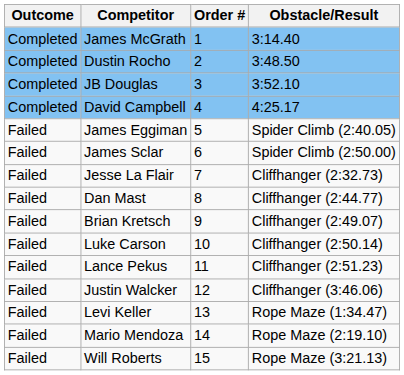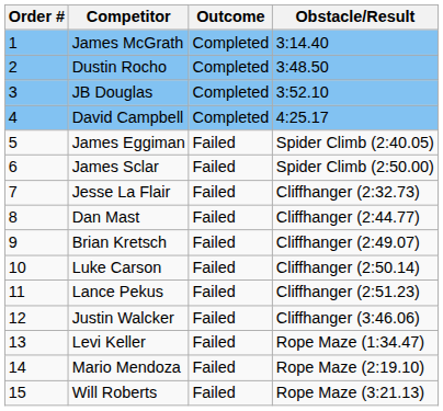columns swapped: Order # <-> Outcome
